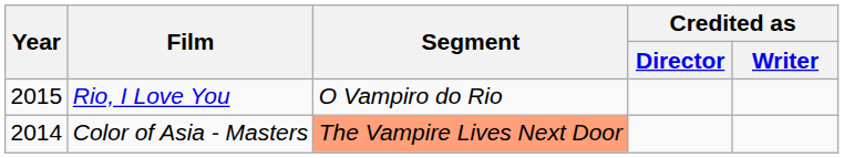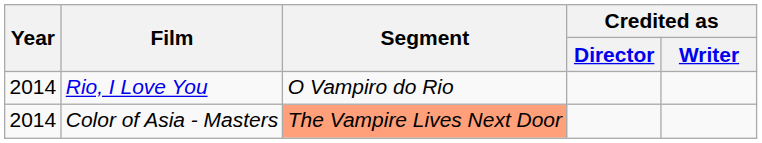Rio, I Love You | Year: 2015 -> 2014
